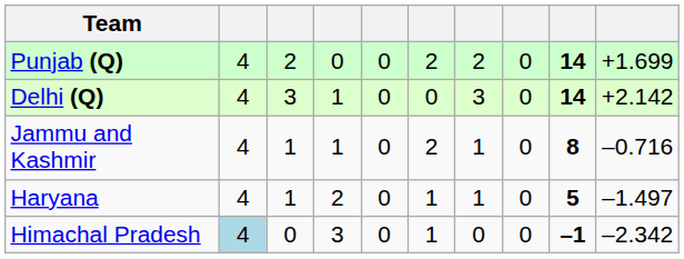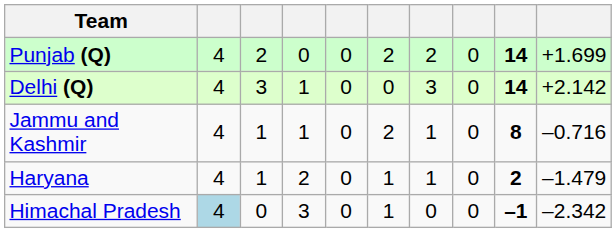Haryana | column 9: 5 -> 2
Haryana | column 10: –1.497 -> –1.479
